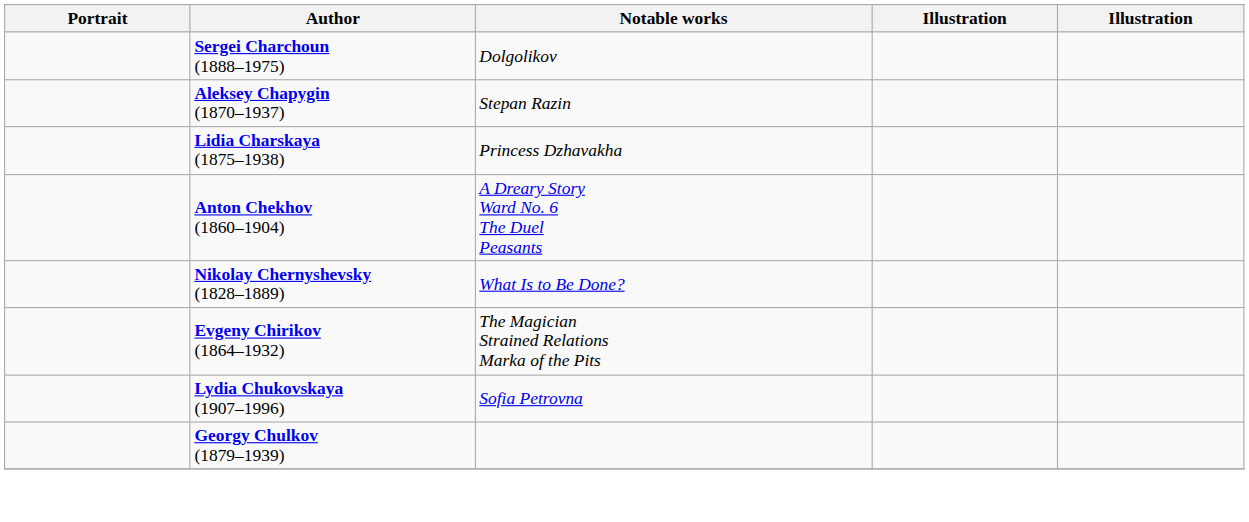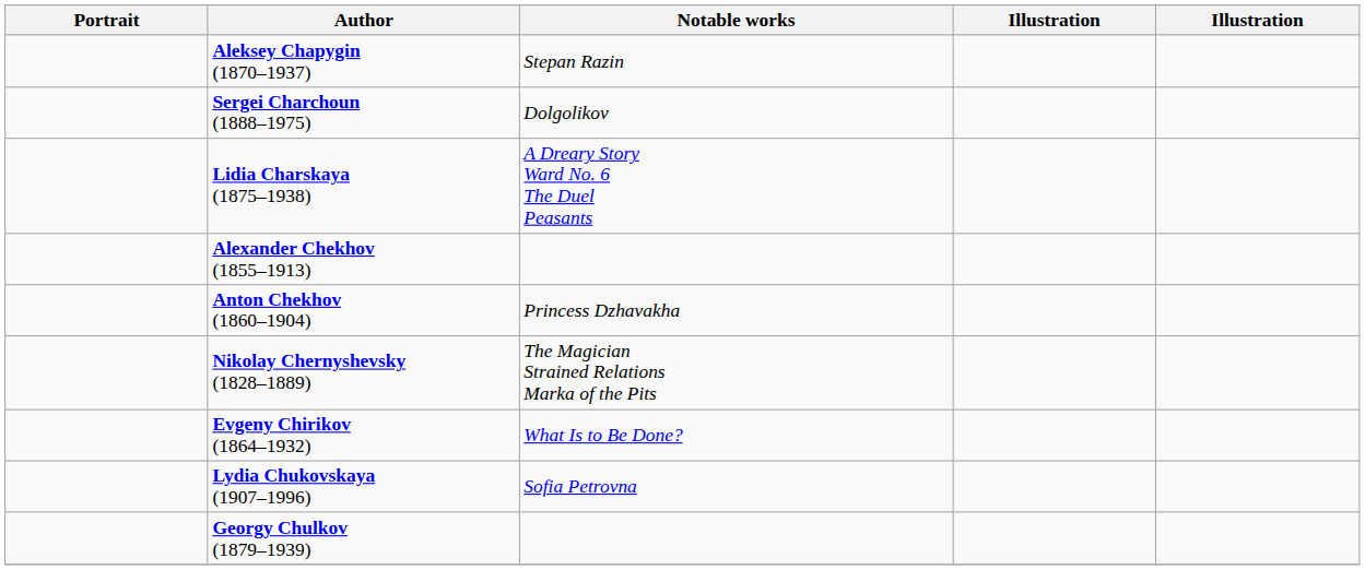rows swapped: Aleksey Chapygin (1870–1937) <-> Sergei Charchoun (1888–1975)
Lidia Charskaya (1875–1938) | Notable works: Princess Dzhavakha -> A Dreary Story Ward No. 6 The Duel Peasants
+ row: Alexander Chekhov (1855–1913)
Anton Chekhov (1860–1904) | Notable works: A Dreary Story Ward No. 6 The Duel Peasants -> Princess Dzhavakha
Nikolay Chernyshevsky (1828–1889) | Notable works: What Is to Be Done? -> The Magician Strained Relations Marka of the Pits
Evgeny Chirikov (1864–1932) | Notable works: The Magician Strained Relations Marka of the Pits -> What Is to Be Done?
